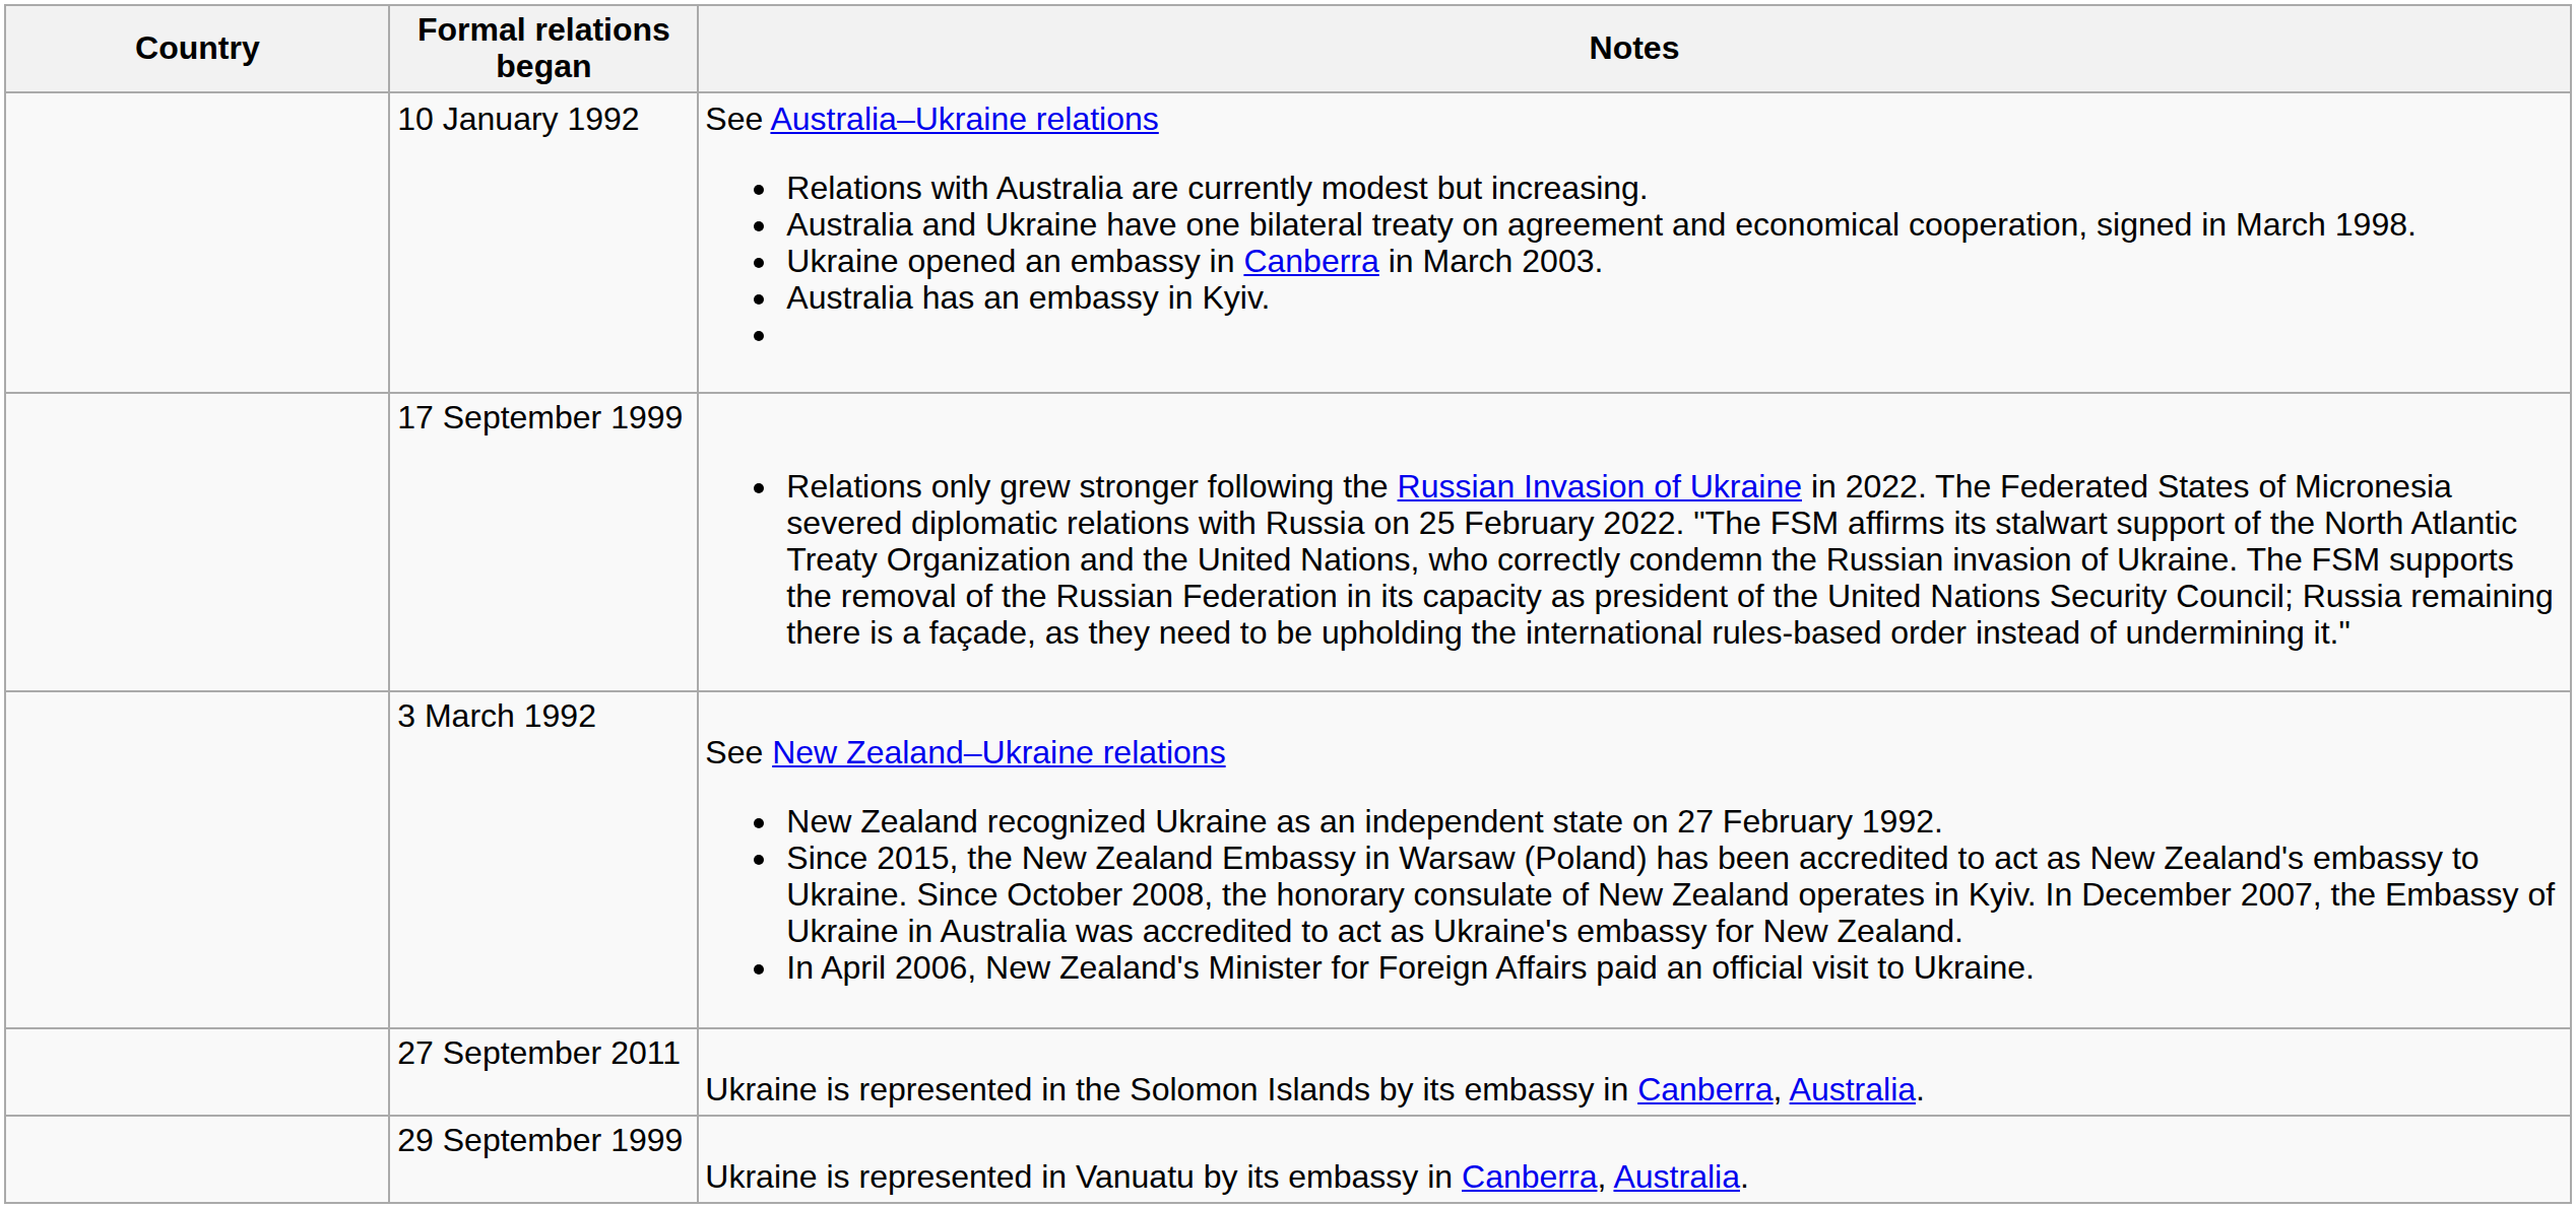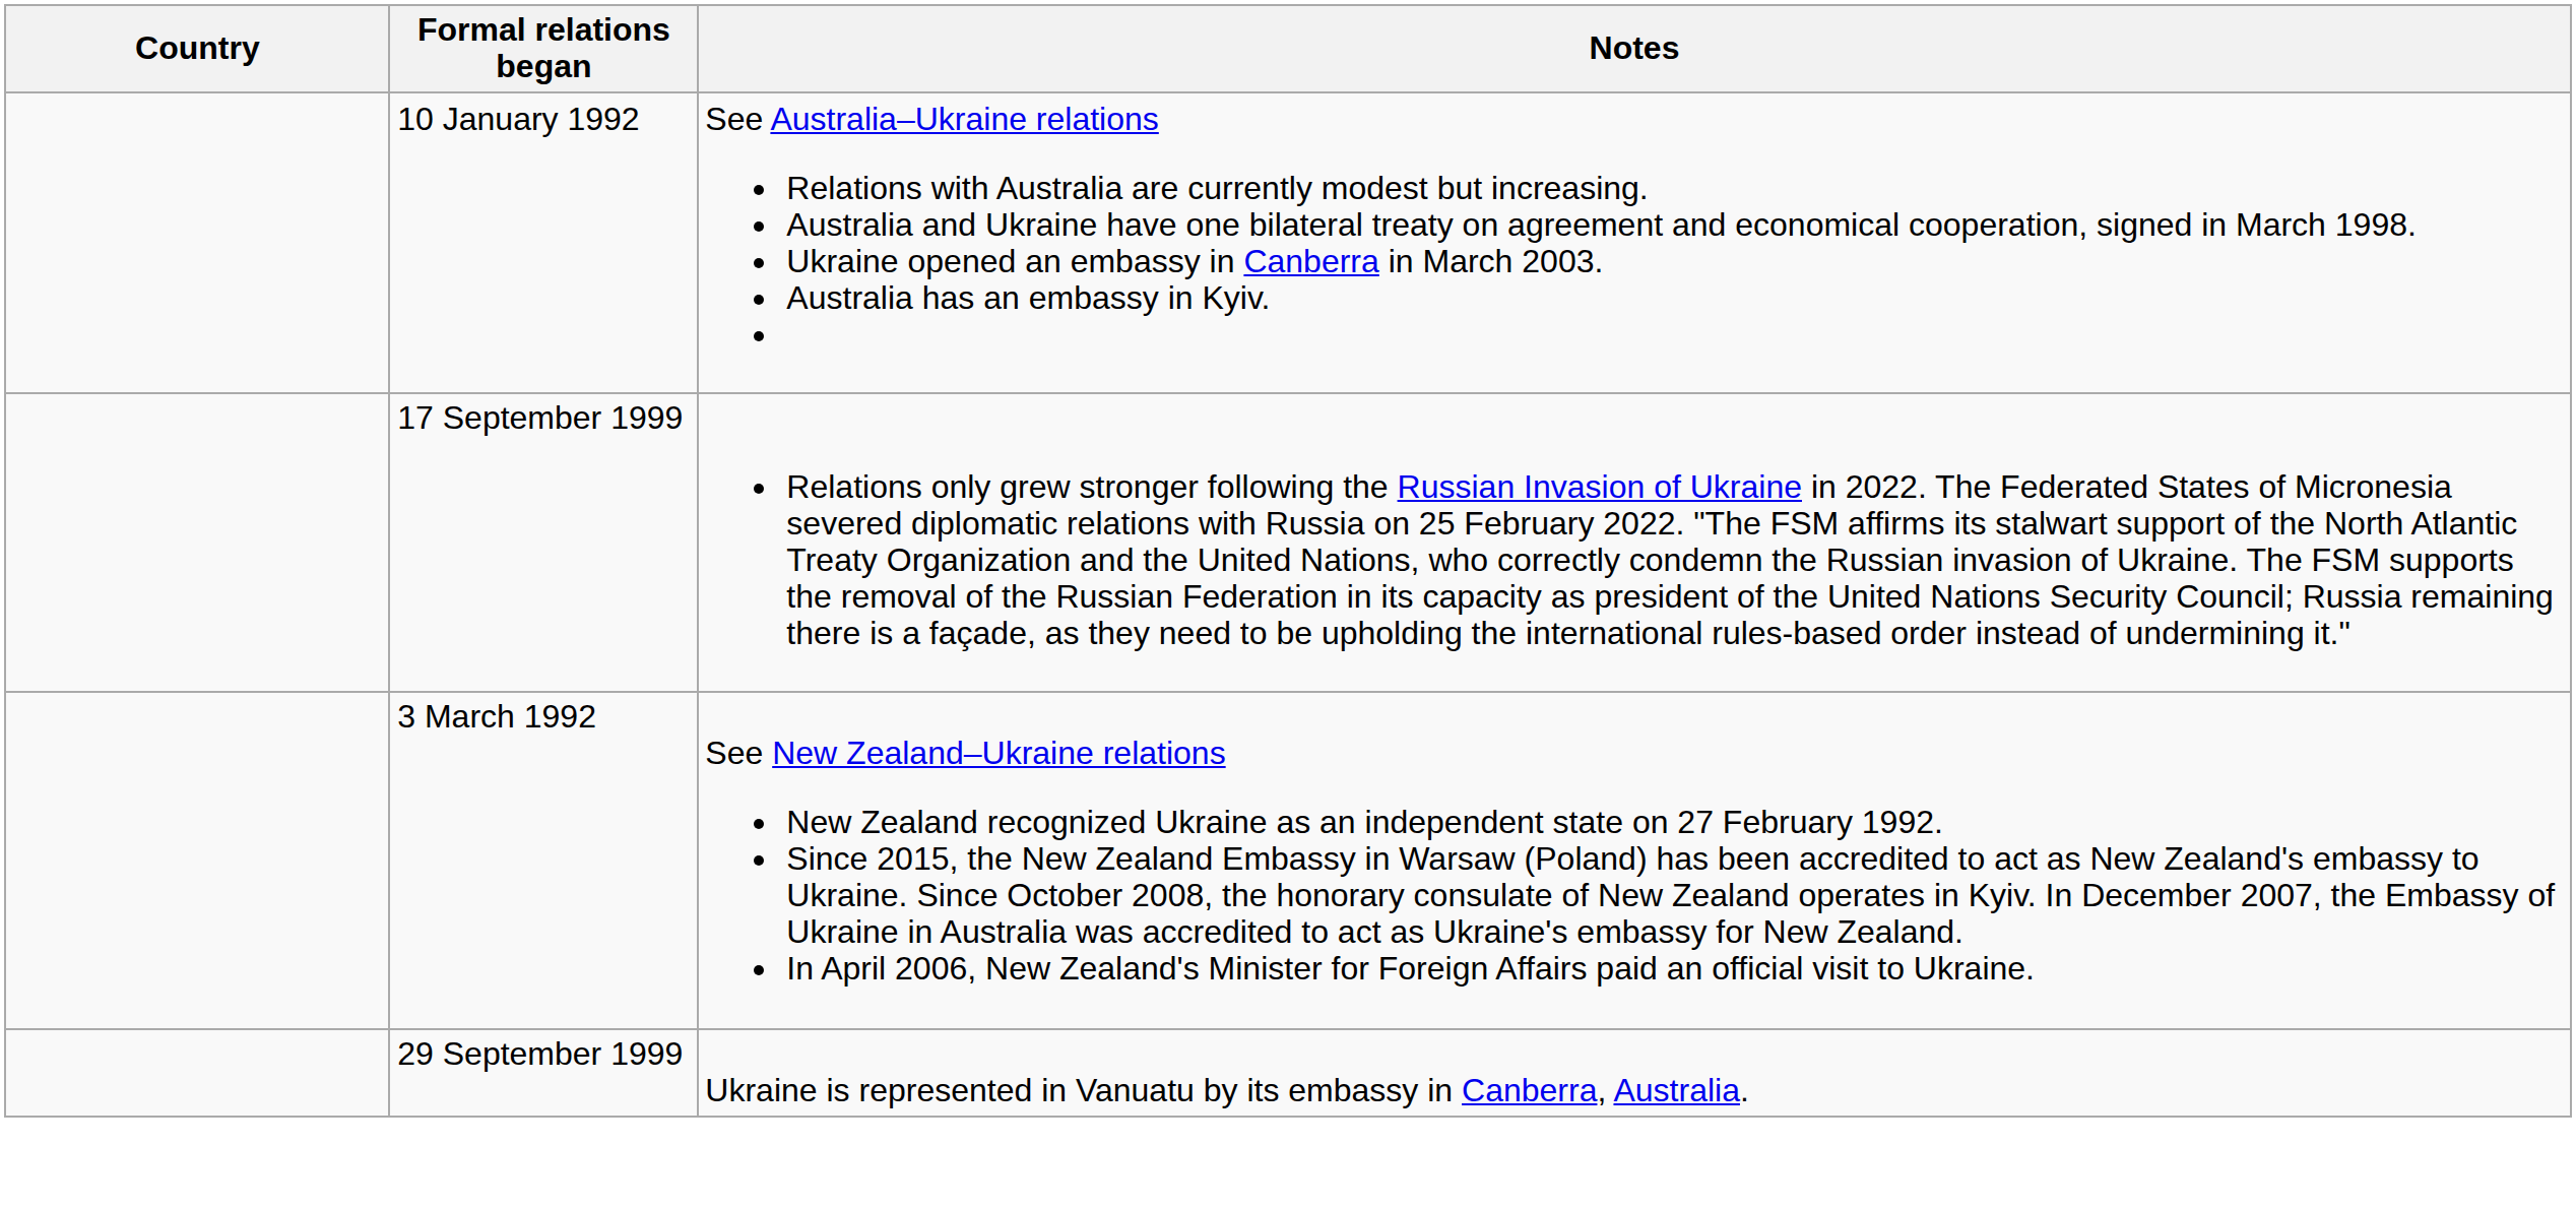- row: 27 September 2011 | Ukraine is represented in the Solomon Islands by its embassy in Canberra, Australia.
